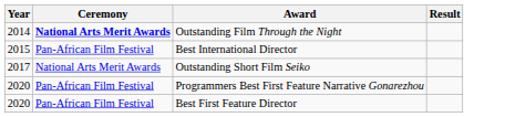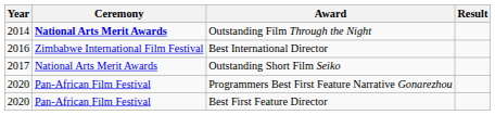Best International Director | Year: 2015 -> 2016
Best International Director | Ceremony: Pan-African Film Festival -> Zimbabwe International Film Festival
